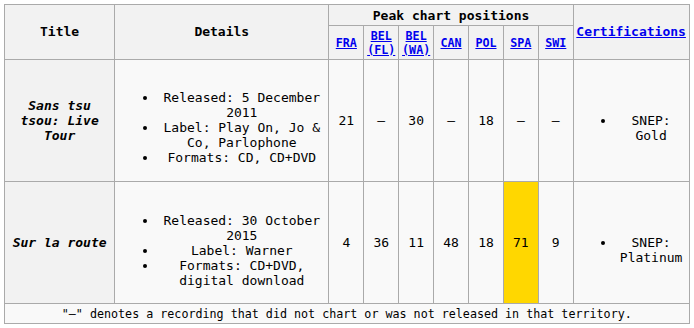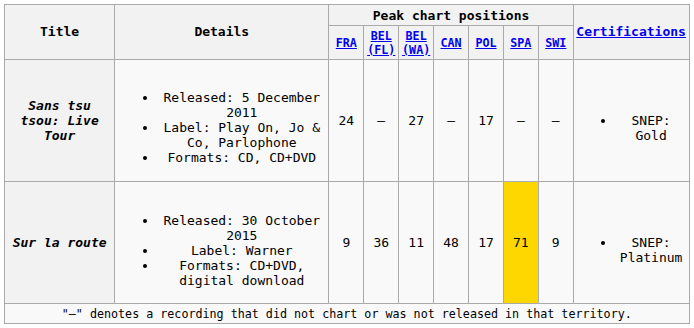Sans tsu tsou: Live Tour | Peak chart positions / FRA: 21 -> 24
Sans tsu tsou: Live Tour | Peak chart positions / BEL (WA): 30 -> 27
Sans tsu tsou: Live Tour | Peak chart positions / POL: 18 -> 17
Sur la route | Peak chart positions / FRA: 4 -> 9
Sur la route | Peak chart positions / POL: 18 -> 17
